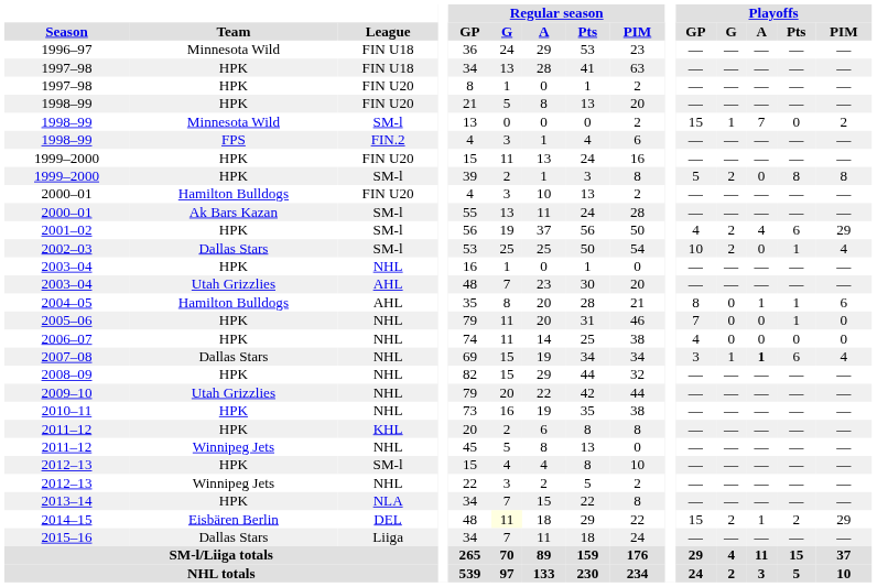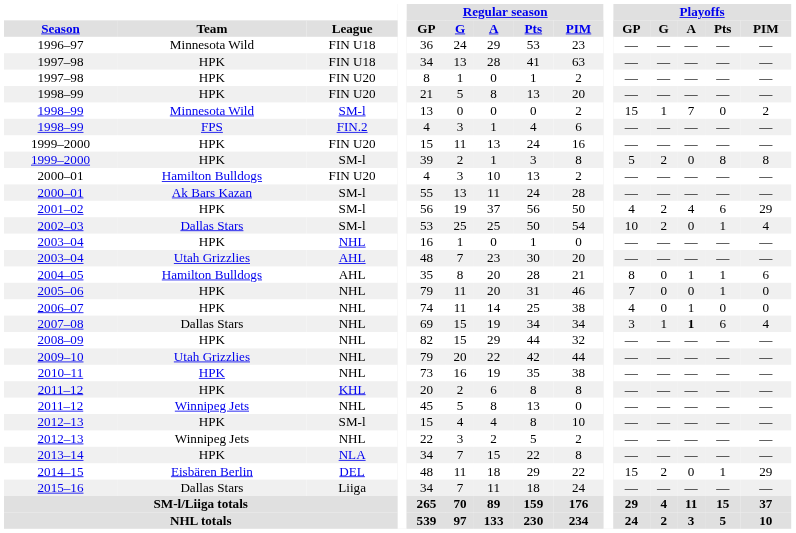2006–07 | Playoffs / A: 0 -> 1
2014–15 | Regular season / G: lightyellow background -> no background
2014–15 | Playoffs / A: 1 -> 0
2014–15 | Playoffs / Pts: 2 -> 1
